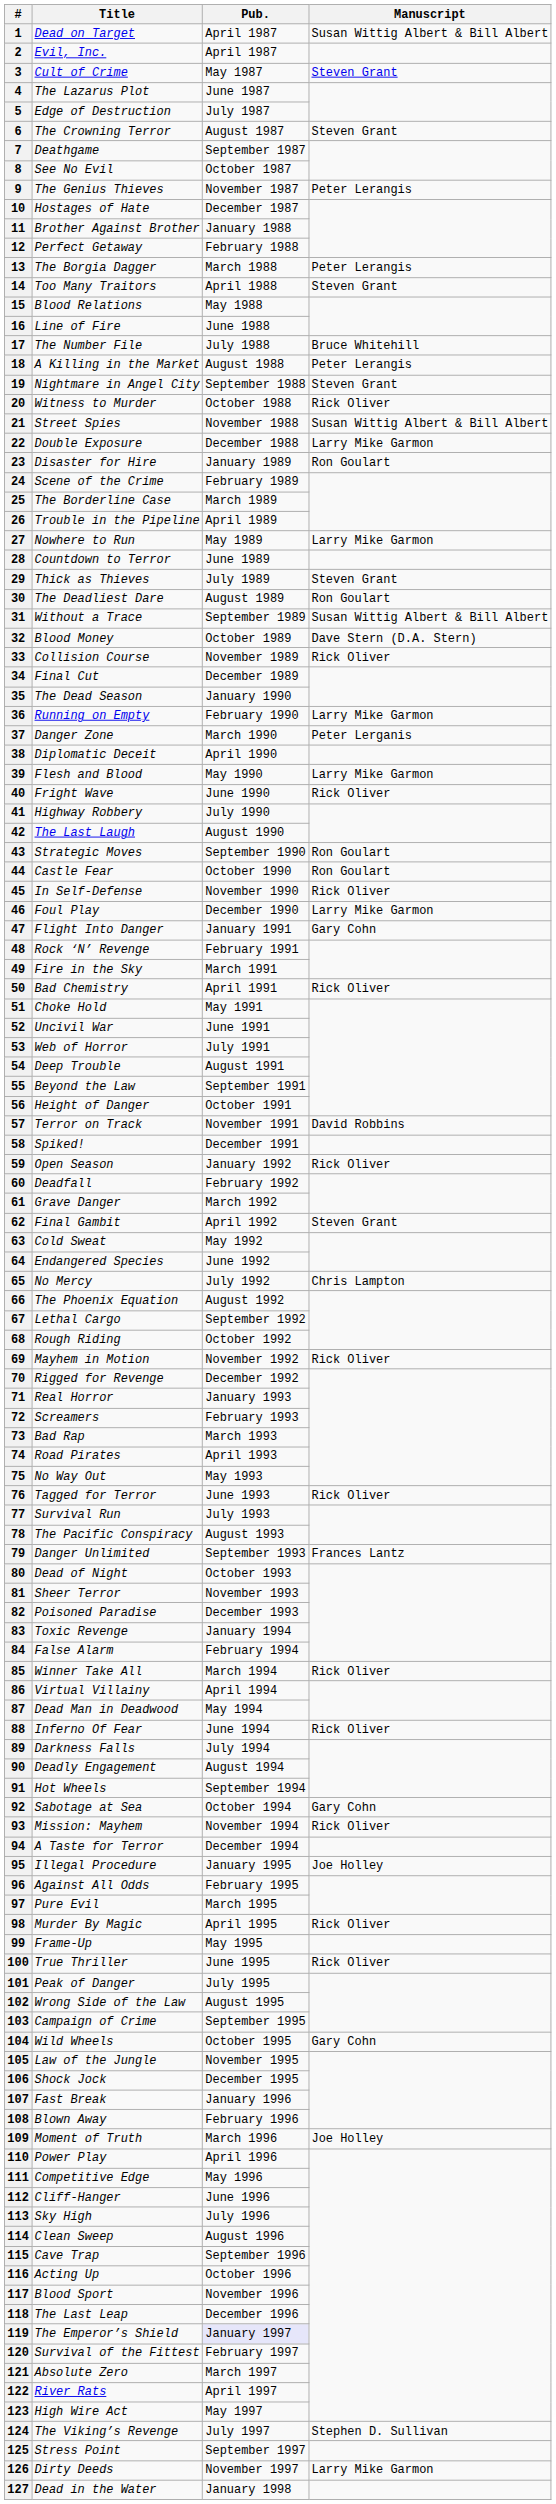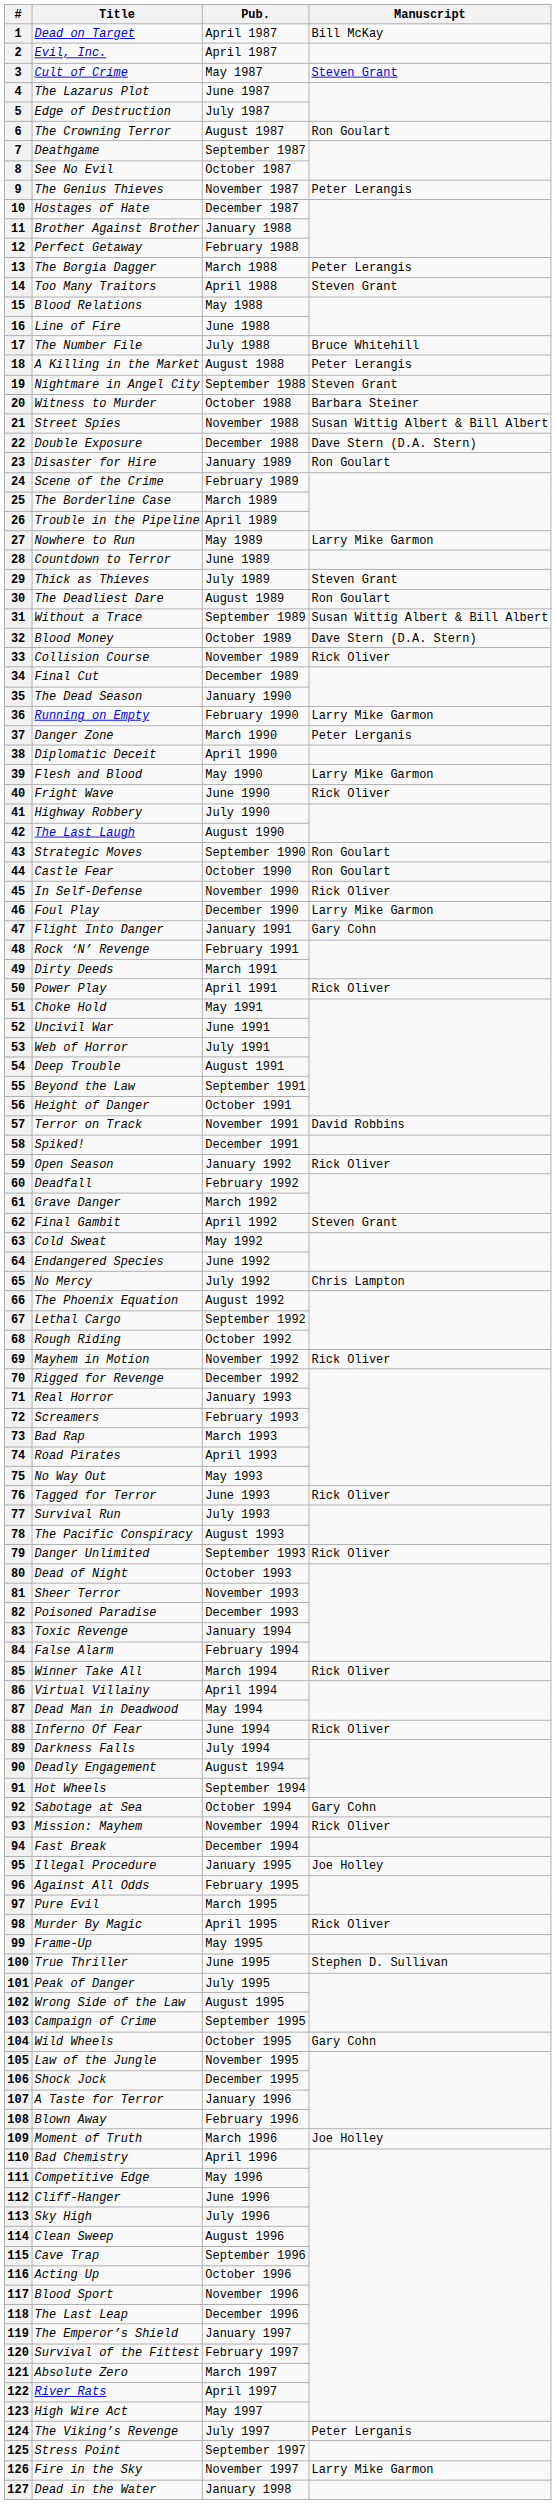1 | Manuscript: Susan Wittig Albert & Bill Albert -> Bill McKay
6 | Manuscript: Steven Grant -> Ron Goulart
20 | Manuscript: Rick Oliver -> Barbara Steiner
22 | Manuscript: Larry Mike Garmon -> Dave Stern (D.A. Stern)
49 | Title: Fire in the Sky -> Dirty Deeds
50 | Title: Bad Chemistry -> Power Play
79 | Manuscript: Frances Lantz -> Rick Oliver
94 | Title: A Taste for Terror -> Fast Break
100 | Manuscript: Rick Oliver -> Stephen D. Sullivan
107 | Title: Fast Break -> A Taste for Terror
110 | Title: Power Play -> Bad Chemistry
119 | Pub.: lavender background -> no background
124 | Manuscript: Stephen D. Sullivan -> Peter Lerganis
126 | Title: Dirty Deeds -> Fire in the Sky
